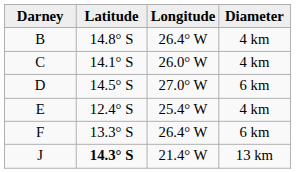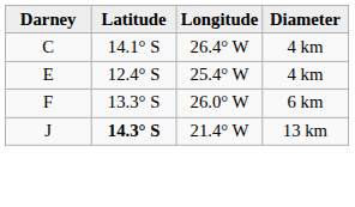- row: B | 14.8° S | 26.4° W | 4 km
C | Longitude: 26.0° W -> 26.4° W
- row: D | 14.5° S | 27.0° W | 6 km
F | Longitude: 26.4° W -> 26.0° W
